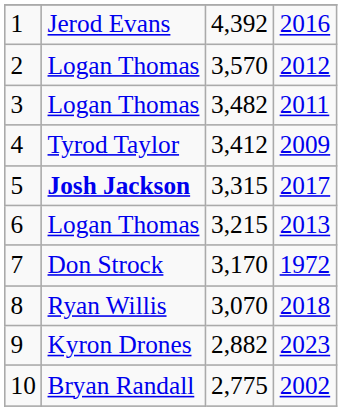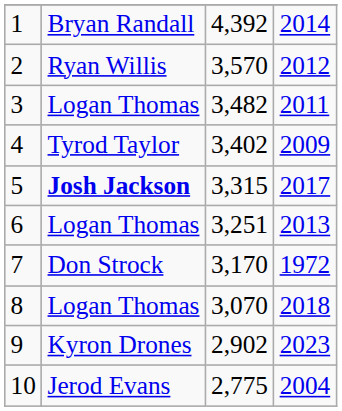1 | column 2: Jerod Evans -> Bryan Randall
1 | column 4: 2016 -> 2014
2 | column 2: Logan Thomas -> Ryan Willis
4 | column 3: 3,412 -> 3,402
6 | column 3: 3,215 -> 3,251
8 | column 2: Ryan Willis -> Logan Thomas
9 | column 3: 2,882 -> 2,902
10 | column 2: Bryan Randall -> Jerod Evans
10 | column 4: 2002 -> 2004
